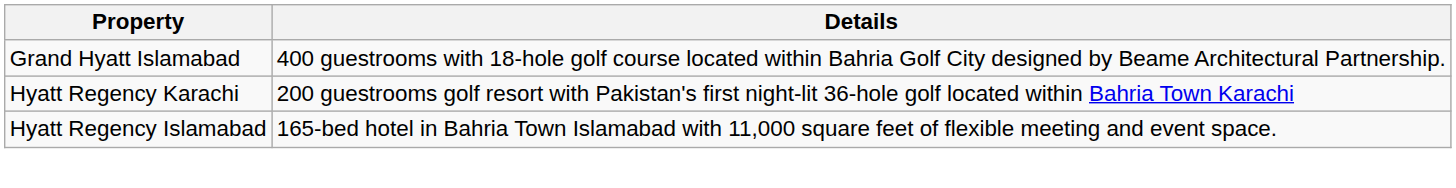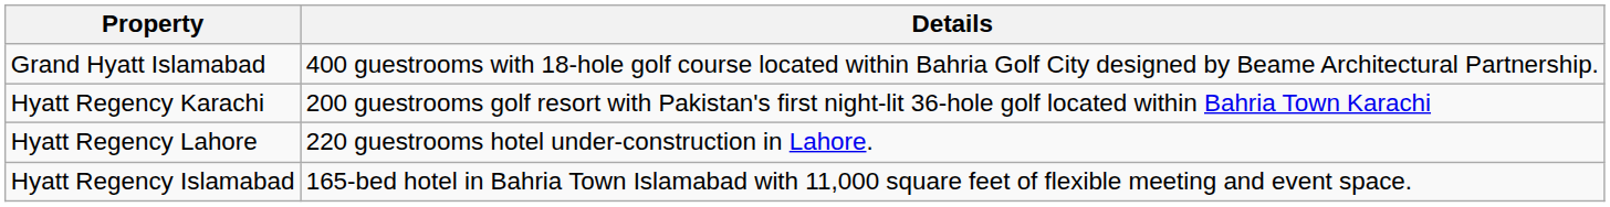+ row: Hyatt Regency Lahore | 220 guestrooms hotel under-construction in Lahore.
